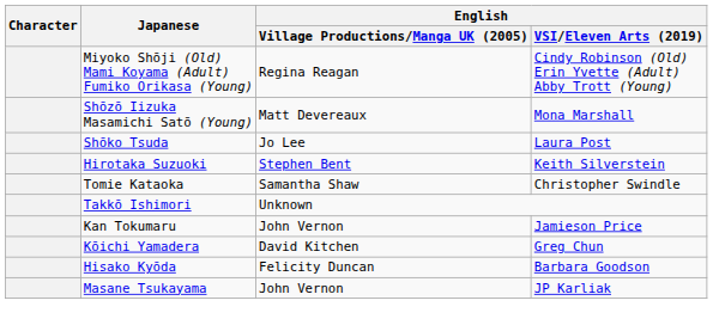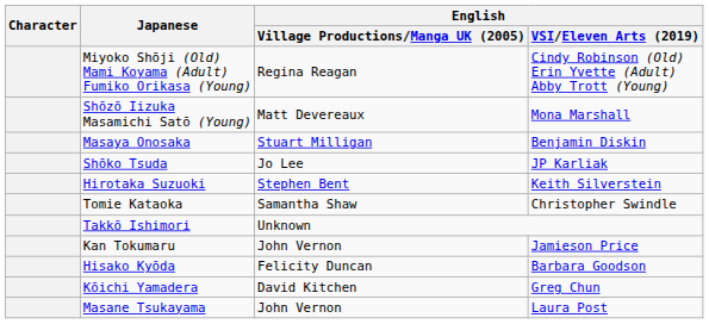+ row: Masaya Onosaka | Stuart Milligan | Benjamin Diskin
Shōko Tsuda | English / VSI/Eleven Arts (2019): Laura Post -> JP Karliak
rows swapped: Hisako Kyōda <-> Kōichi Yamadera
Masane Tsukayama | English / VSI/Eleven Arts (2019): JP Karliak -> Laura Post
